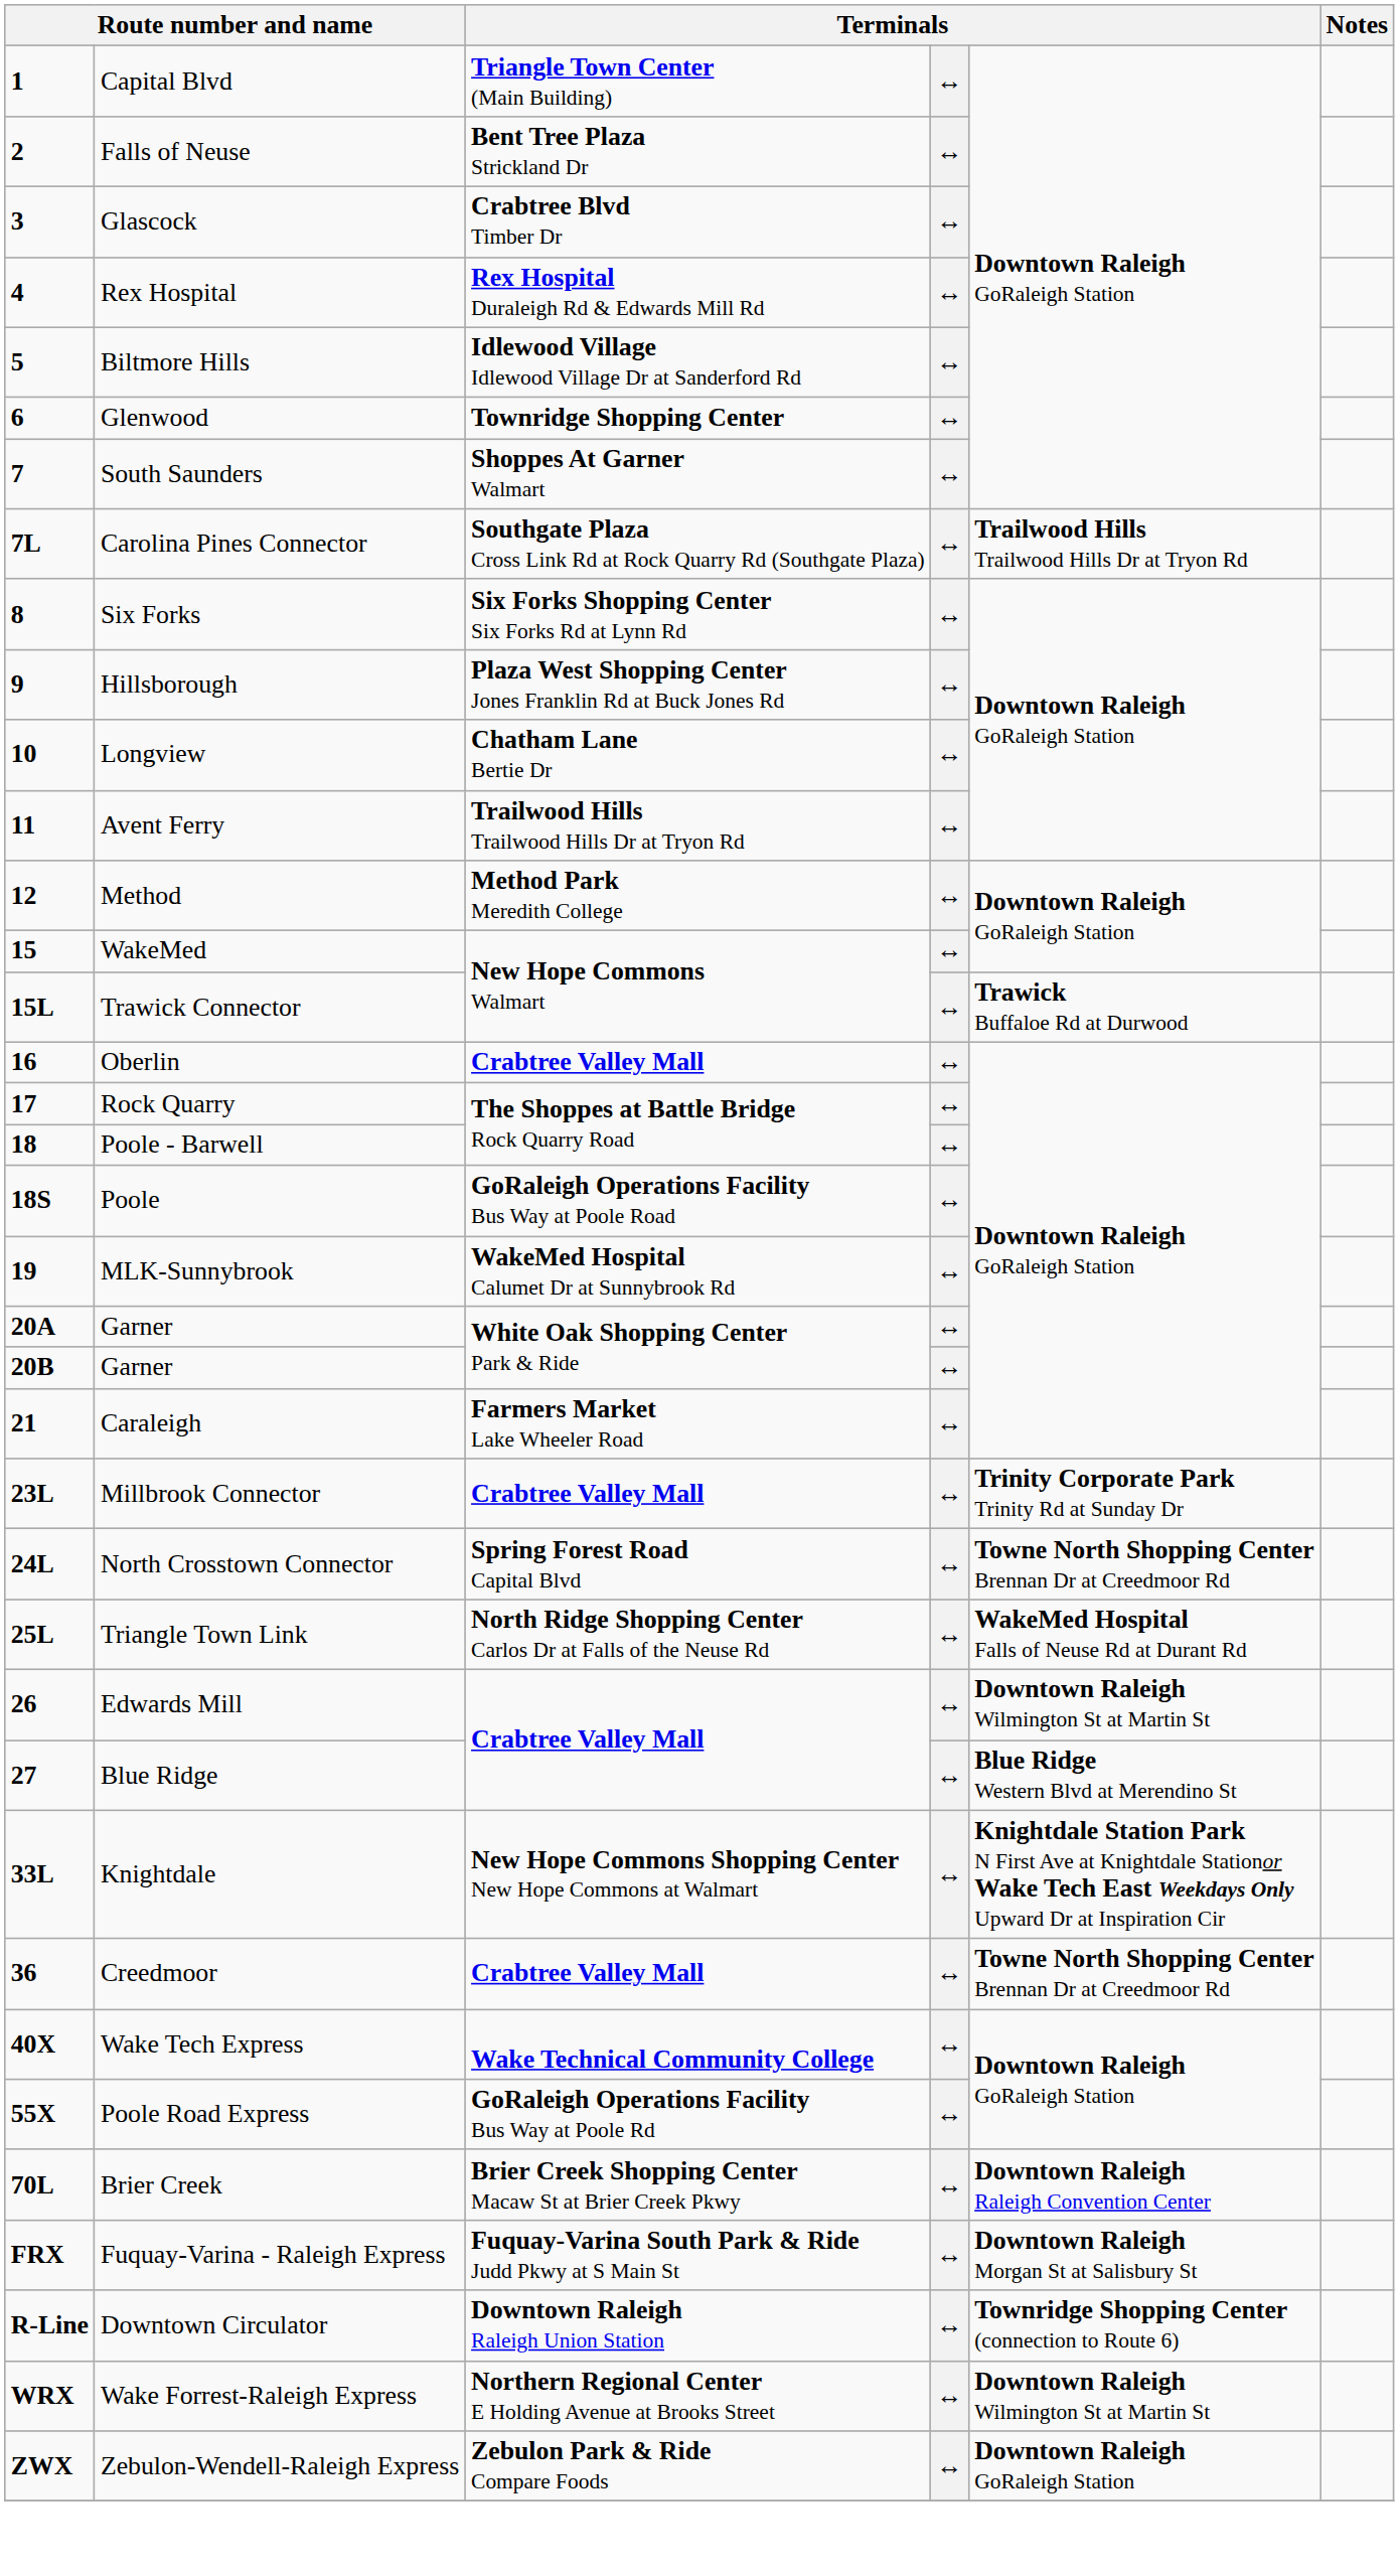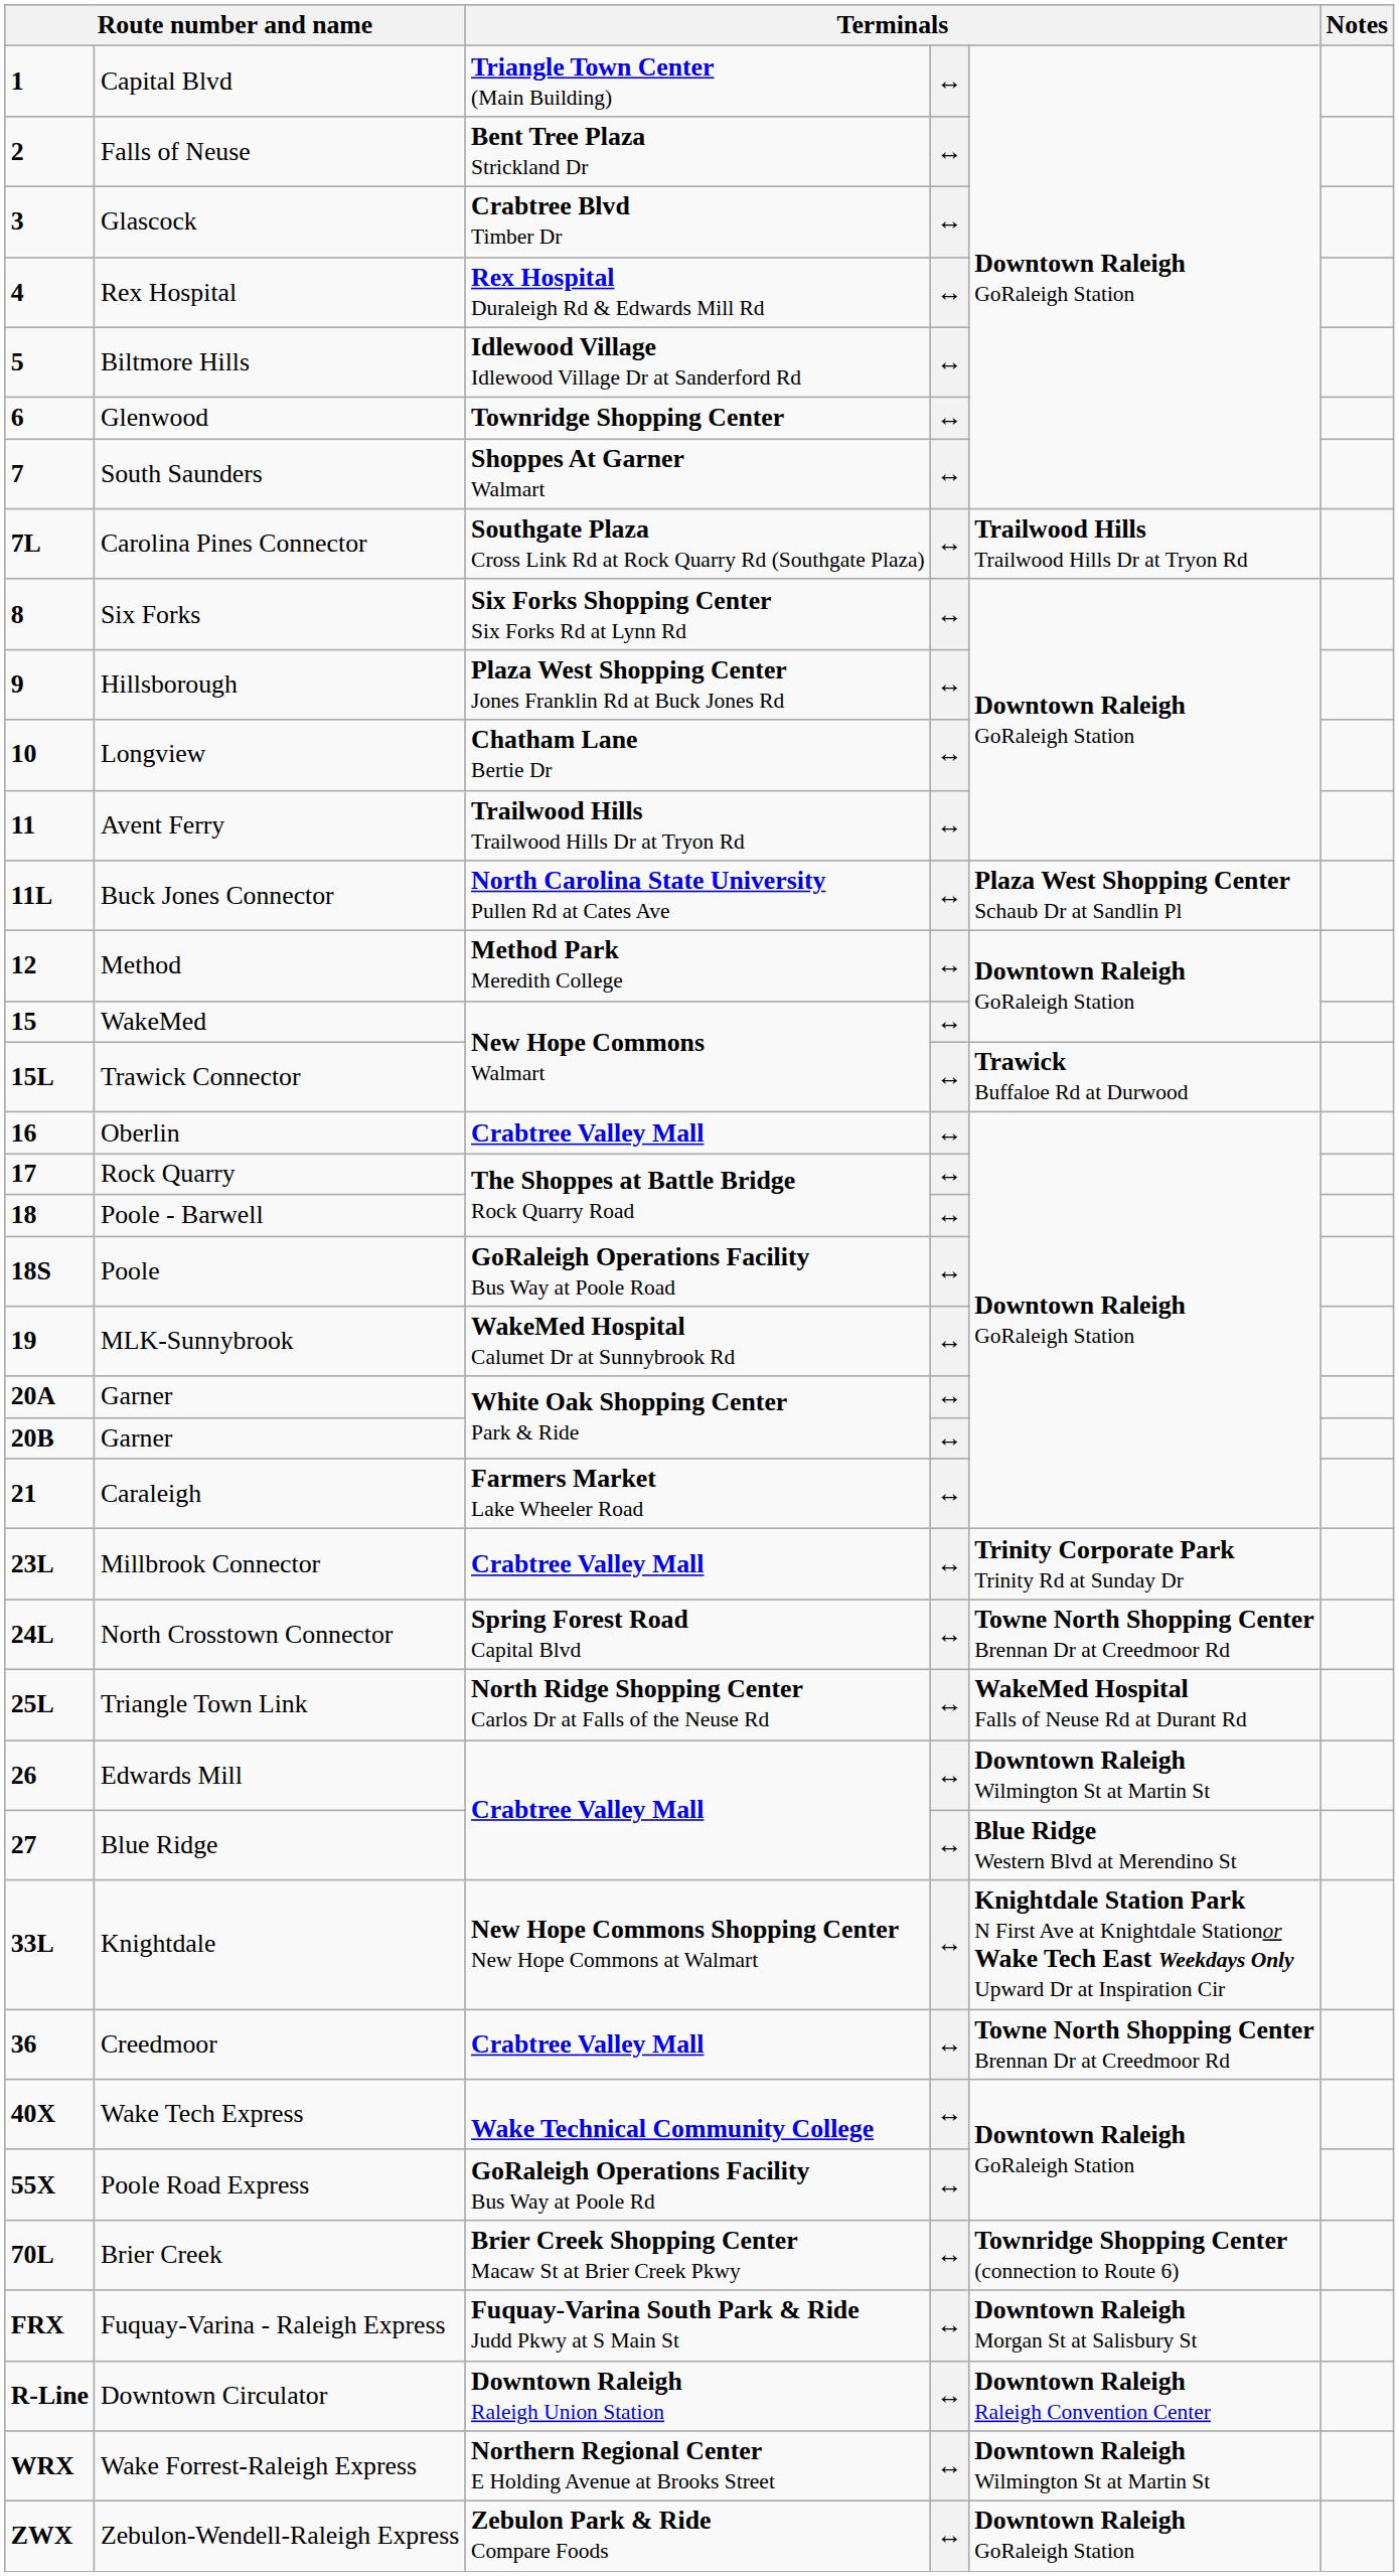+ row: 11L | Buck Jones Connector | North Carolina State University Pullen Rd at Cates Ave | ↔ | Plaza West Shopping Center Schaub Dr at Sandlin Pl
Brier Creek | column 5: Downtown Raleigh Raleigh Convention Center -> Townridge Shopping Center (connection to Route 6)
Downtown Circulator | column 5: Townridge Shopping Center (connection to Route 6) -> Downtown Raleigh Raleigh Convention Center
